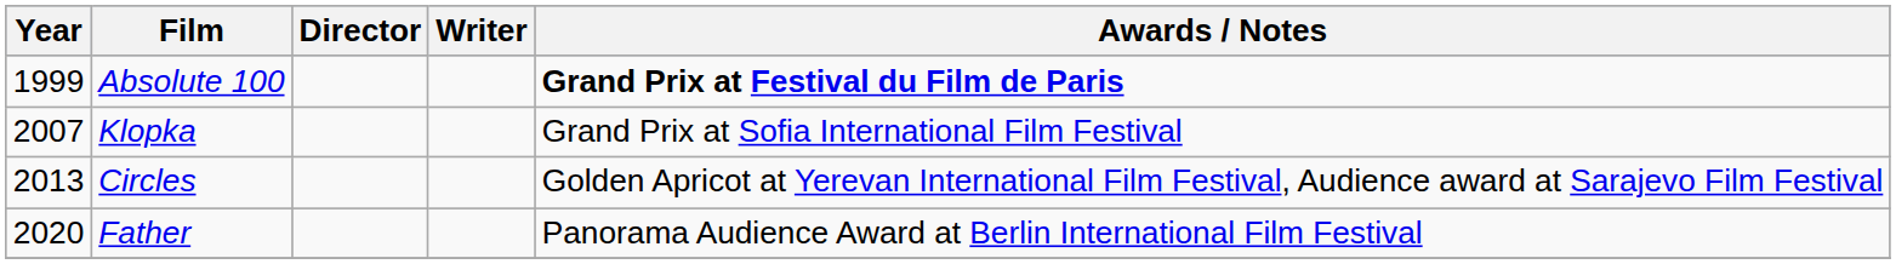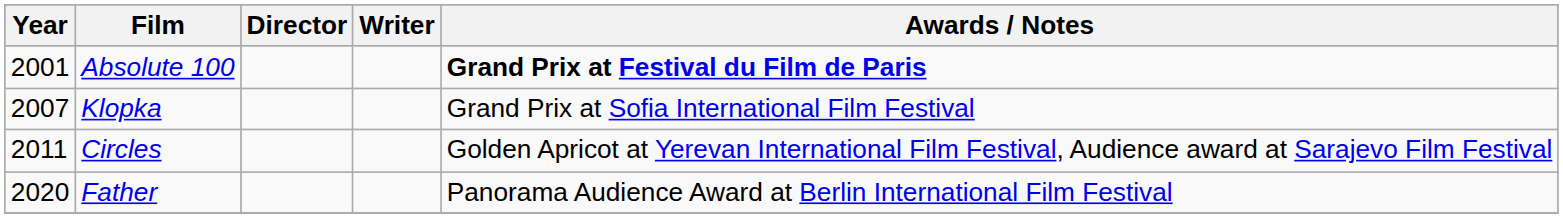Absolute 100 | Year: 1999 -> 2001
Circles | Year: 2013 -> 2011
